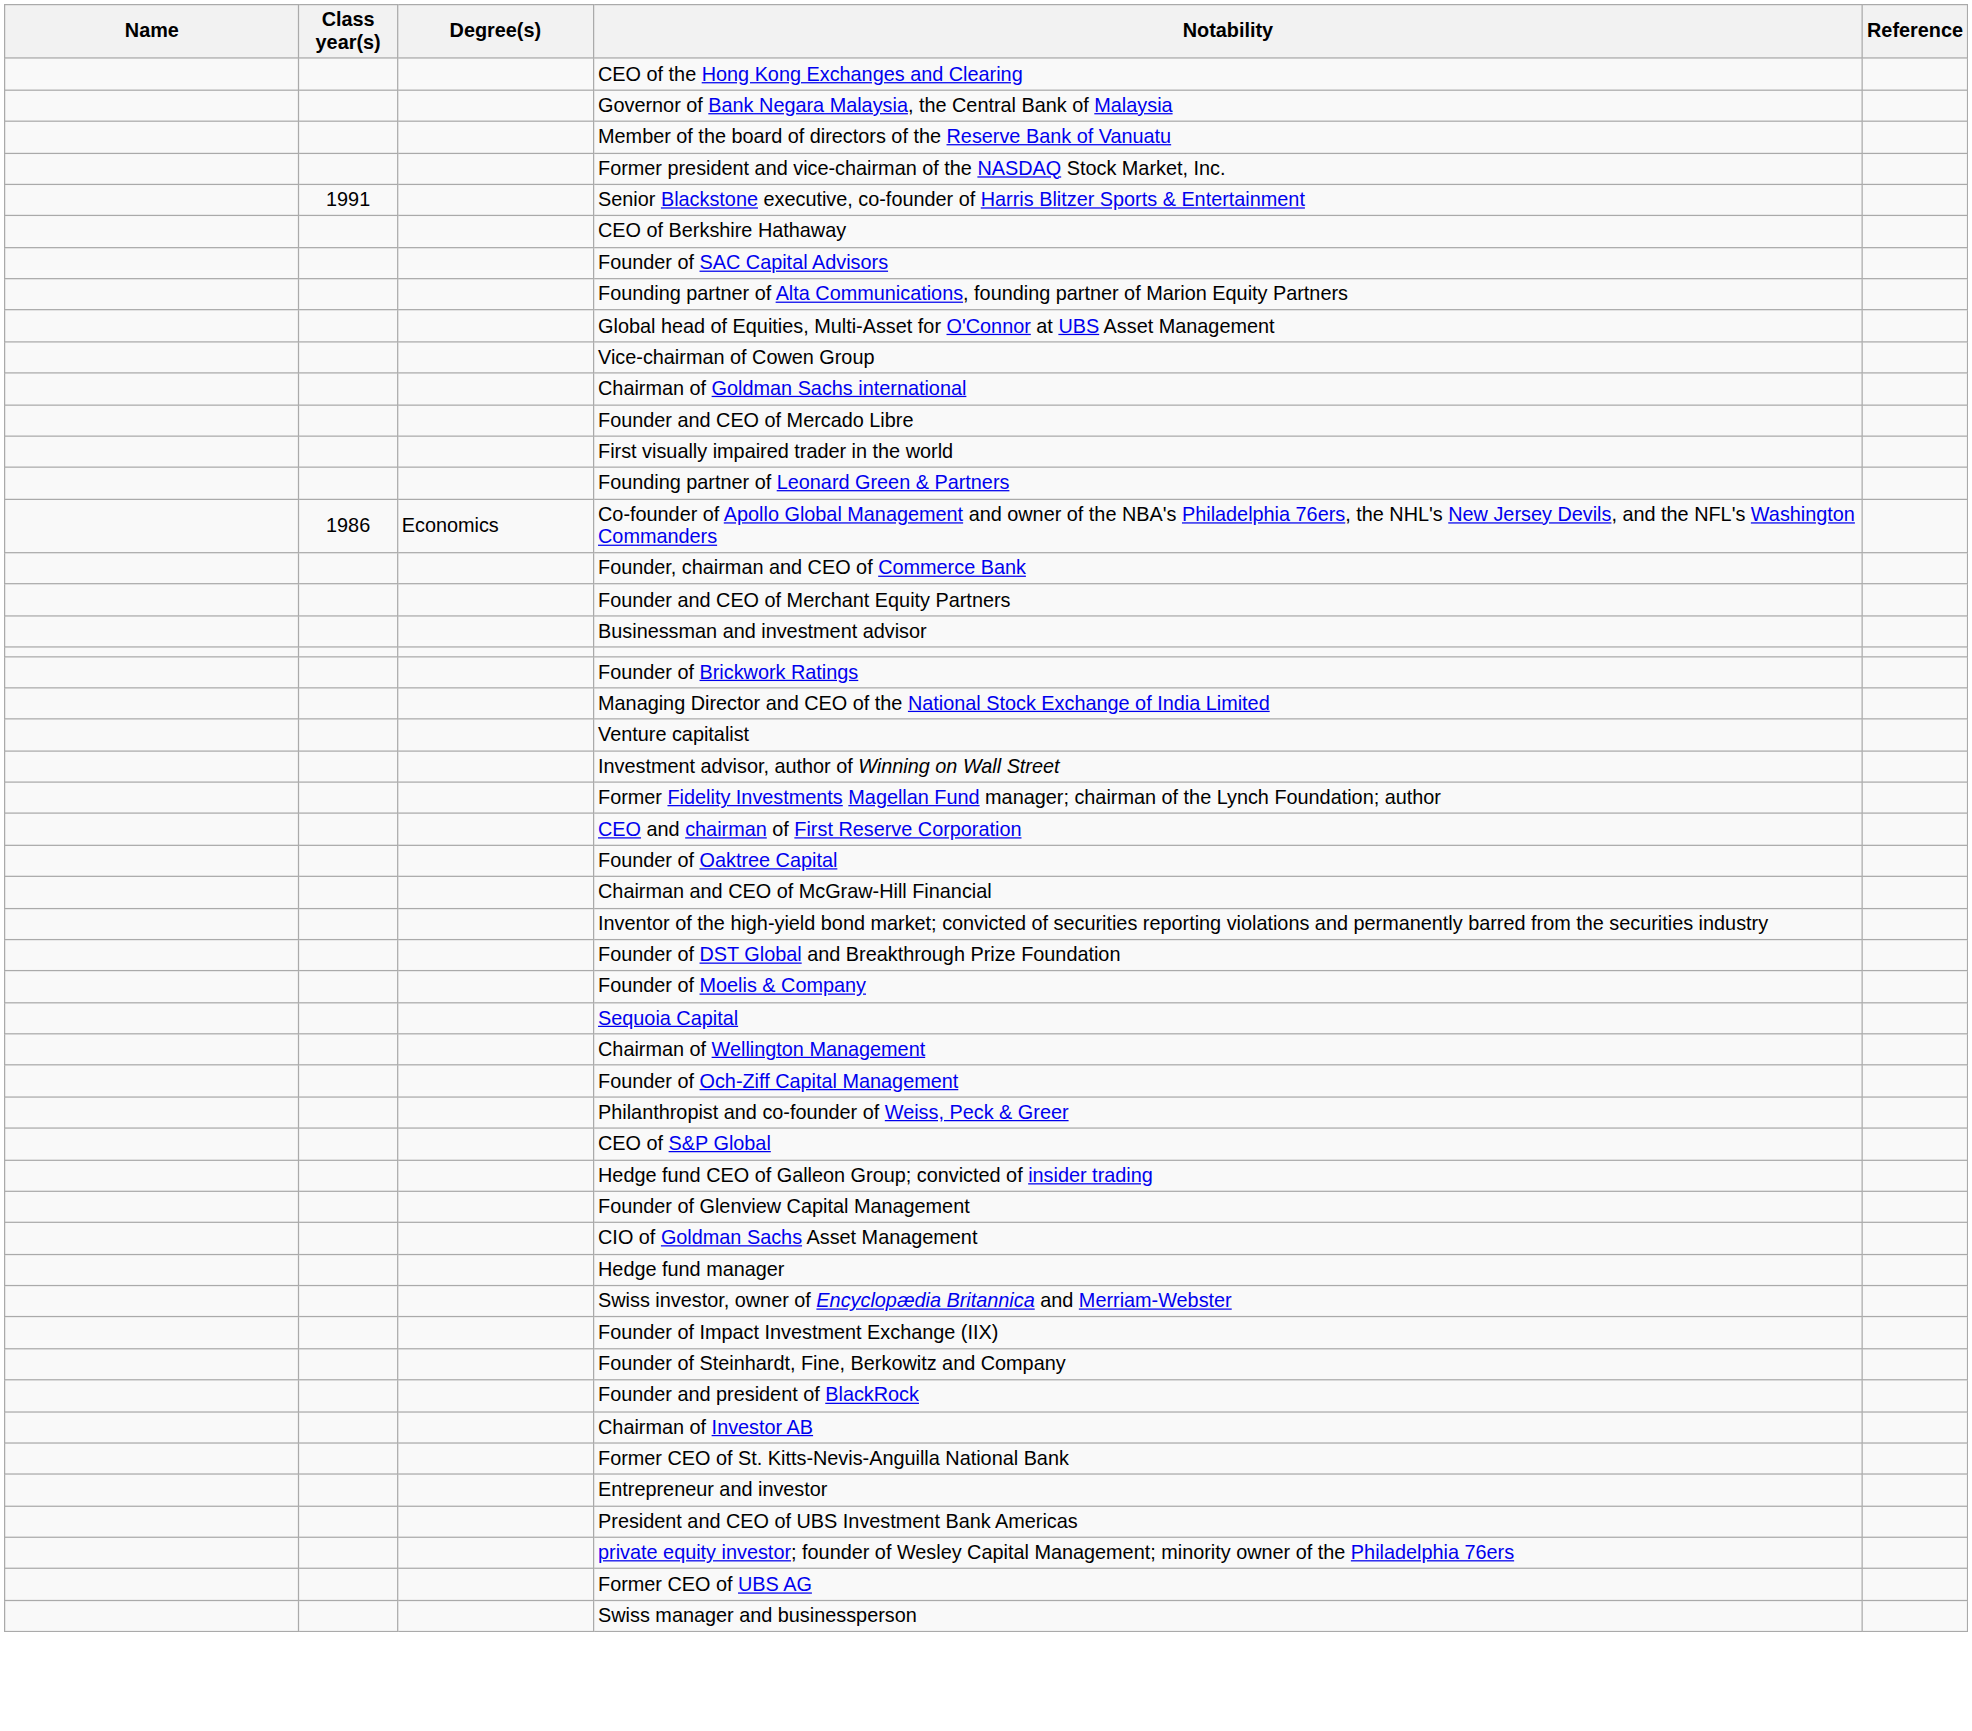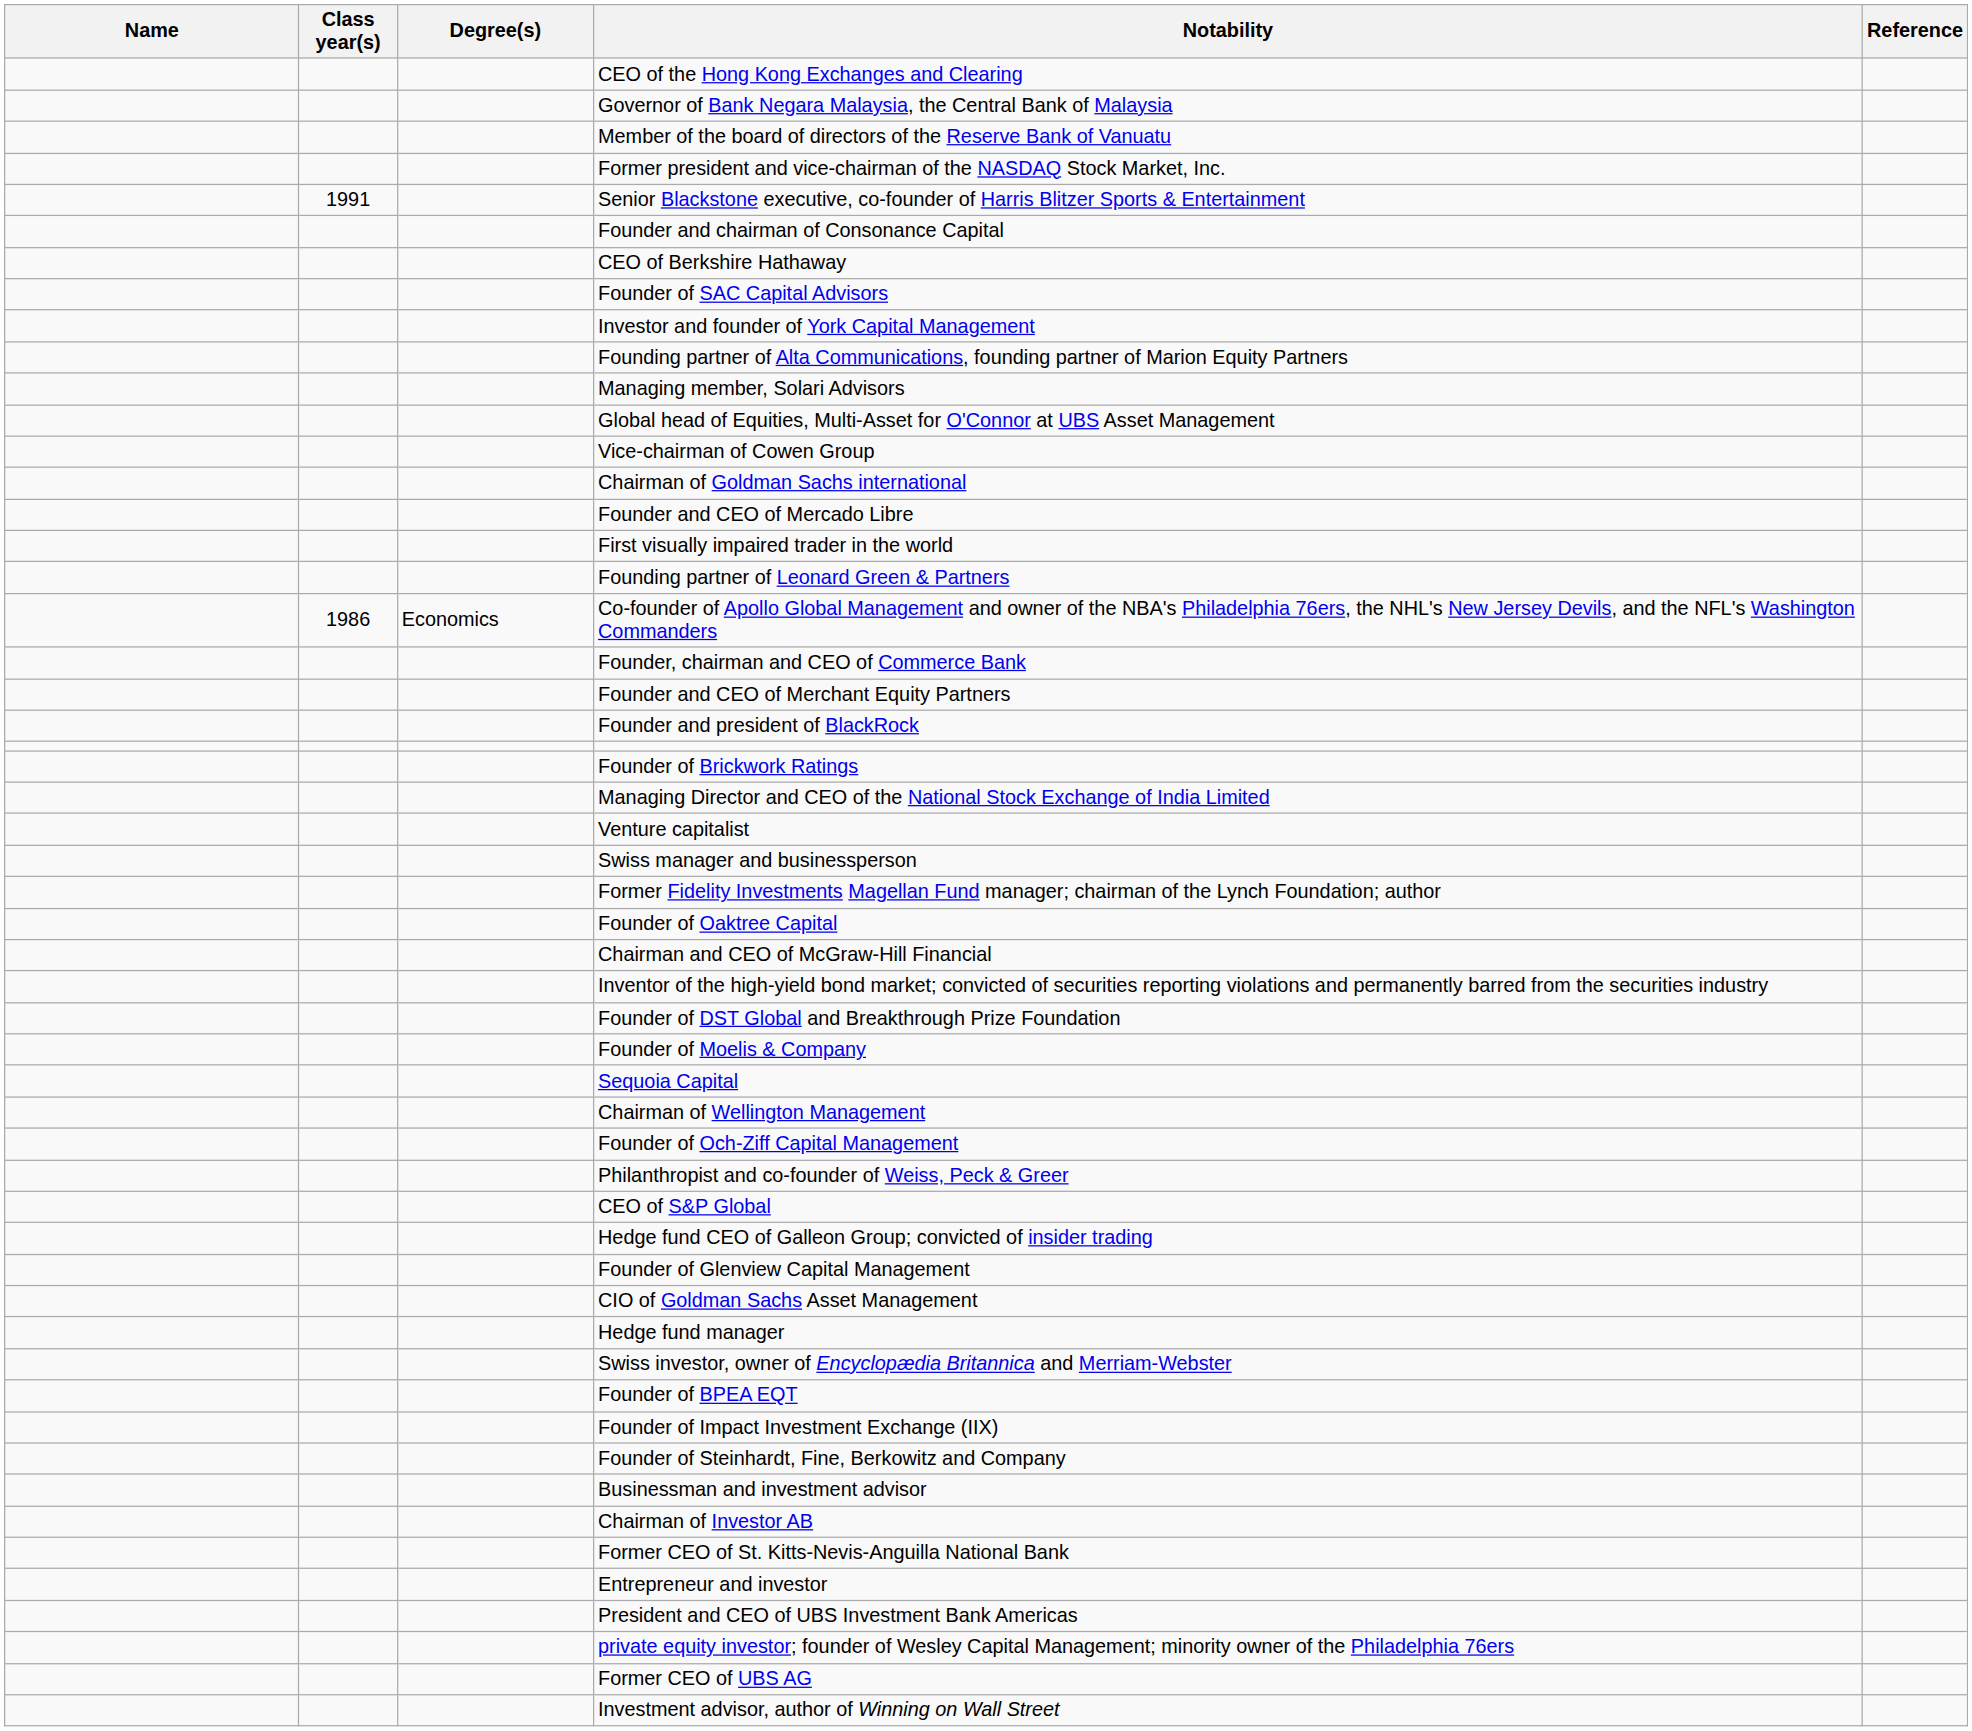+ row: Founder and chairman of Consonance Capital
+ row: Investor and founder of York Capital Management
+ row: Managing member, Solari Advisors
rows swapped: Founder and president of BlackRock <-> Businessman and investment advisor
rows swapped: Swiss manager and businessperson <-> Investment advisor, author of Winning on Wall Street
- row: CEO and chairman of First Reserve Corporation
+ row: Founder of BPEA EQT
